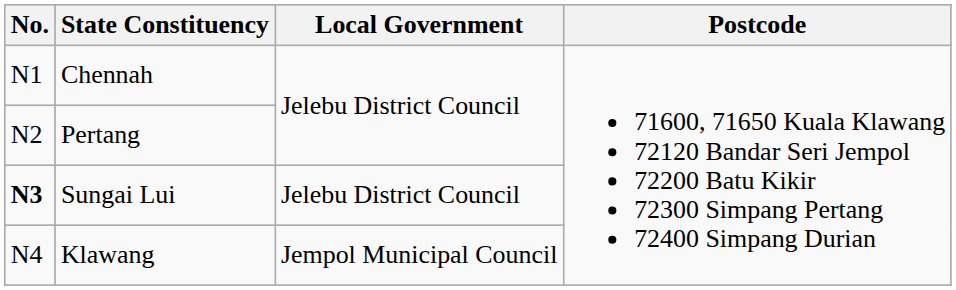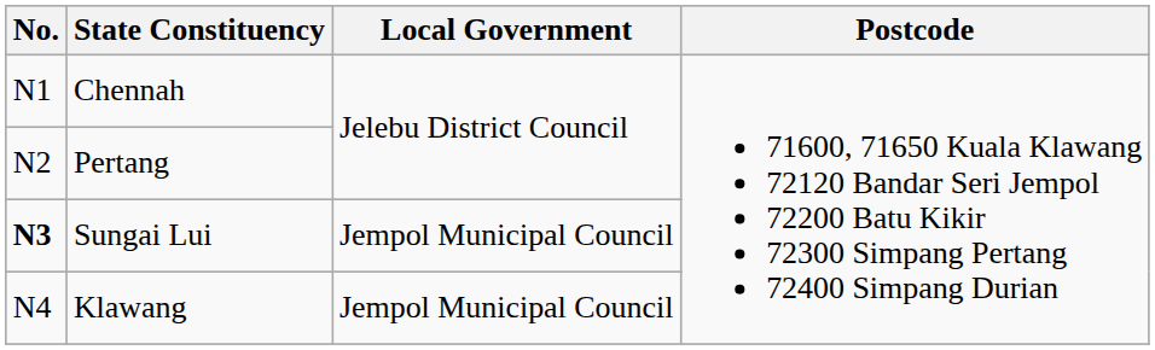Sungai Lui | Local Government: Jelebu District Council -> Jempol Municipal Council
